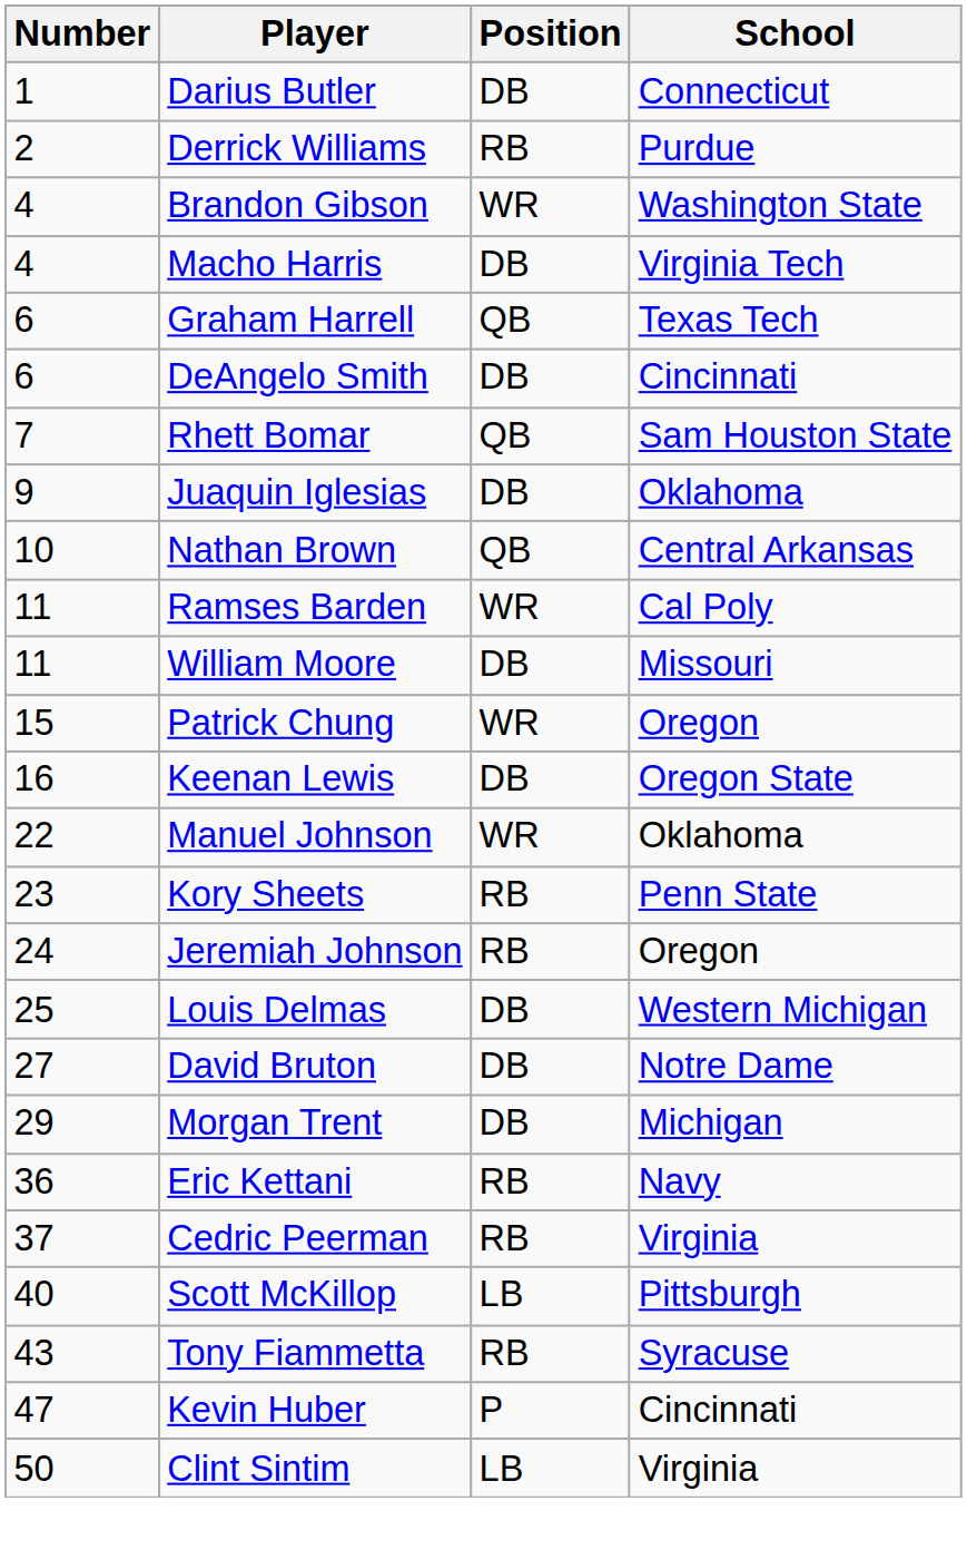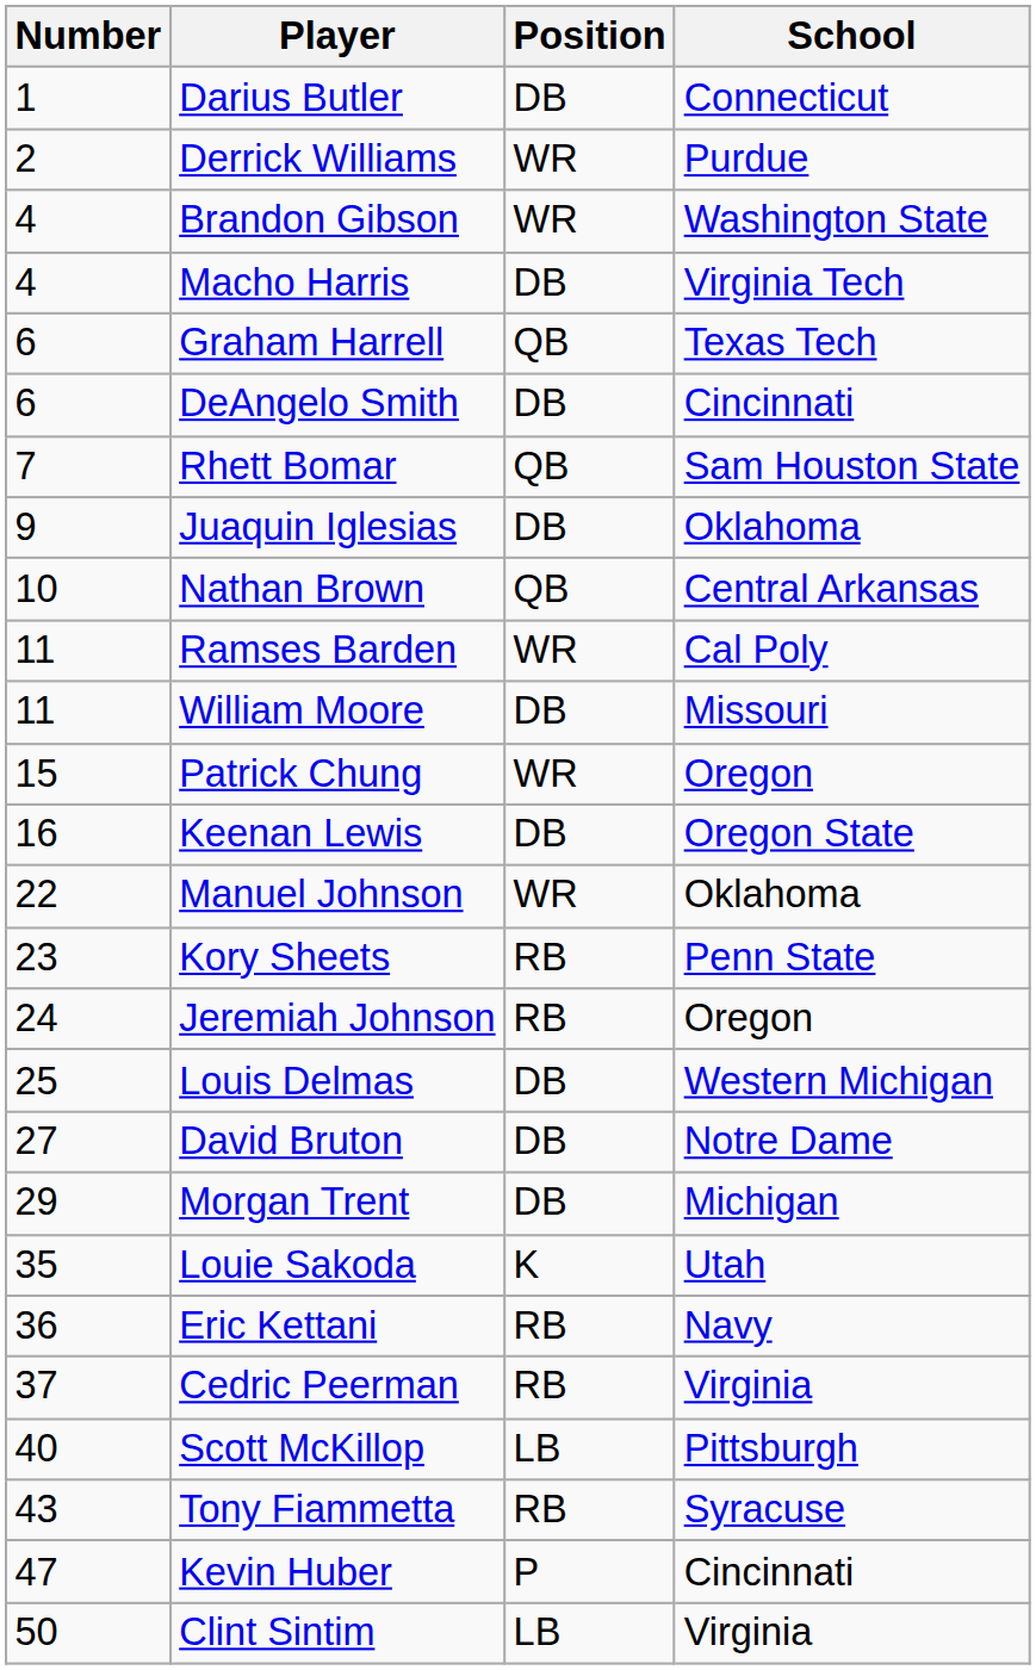Derrick Williams | Position: RB -> WR
+ row: 35 | Louie Sakoda | K | Utah
